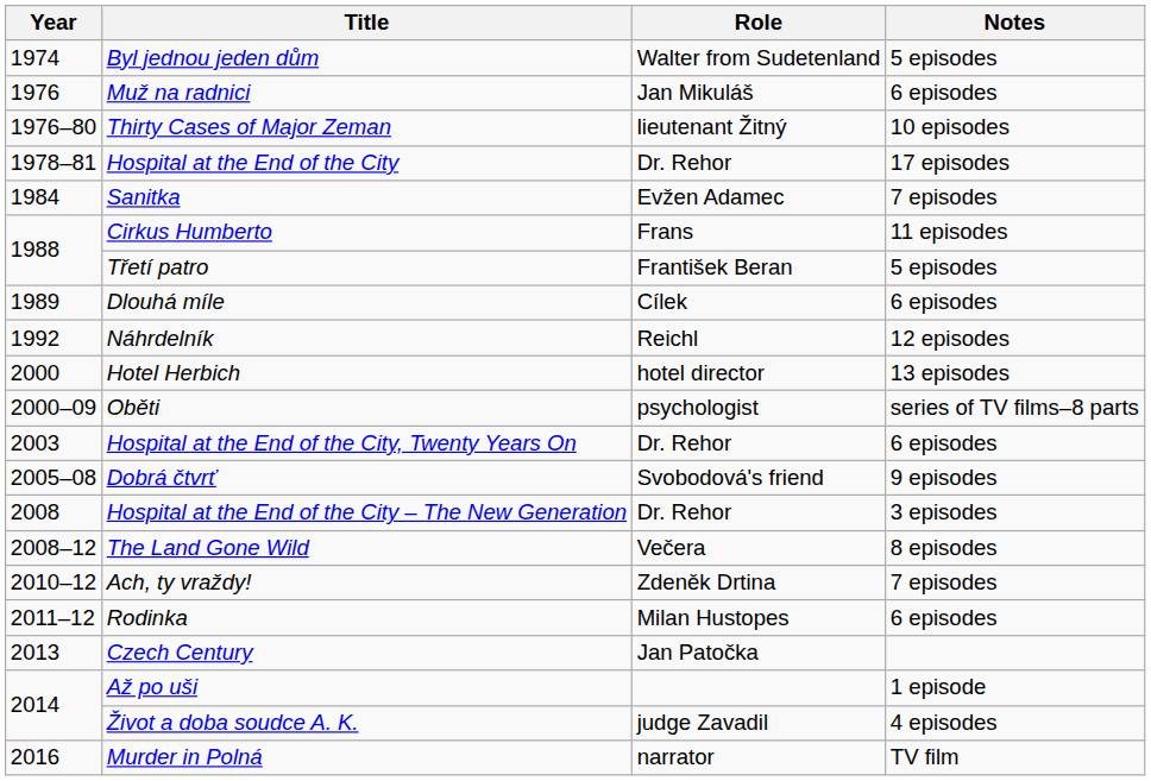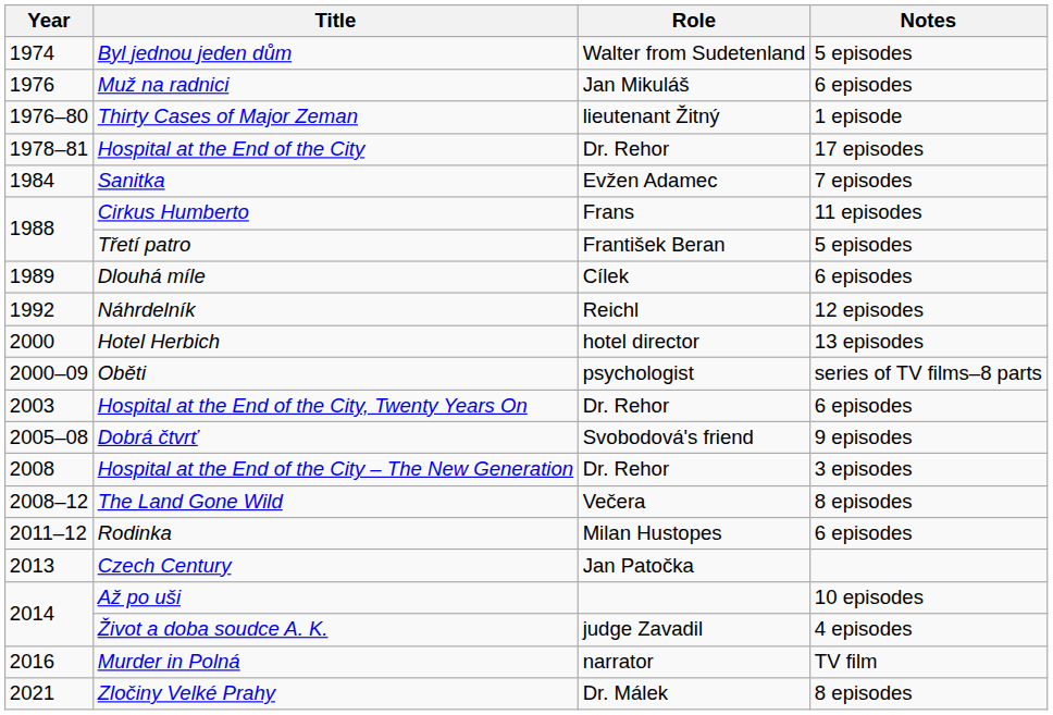Thirty Cases of Major Zeman | Notes: 10 episodes -> 1 episode
- row: 2010–12 | Ach, ty vraždy! | Zdeněk Drtina | 7 episodes
Až po uši | Notes: 1 episode -> 10 episodes
+ row: 2021 | Zločiny Velké Prahy | Dr. Málek | 8 episodes
